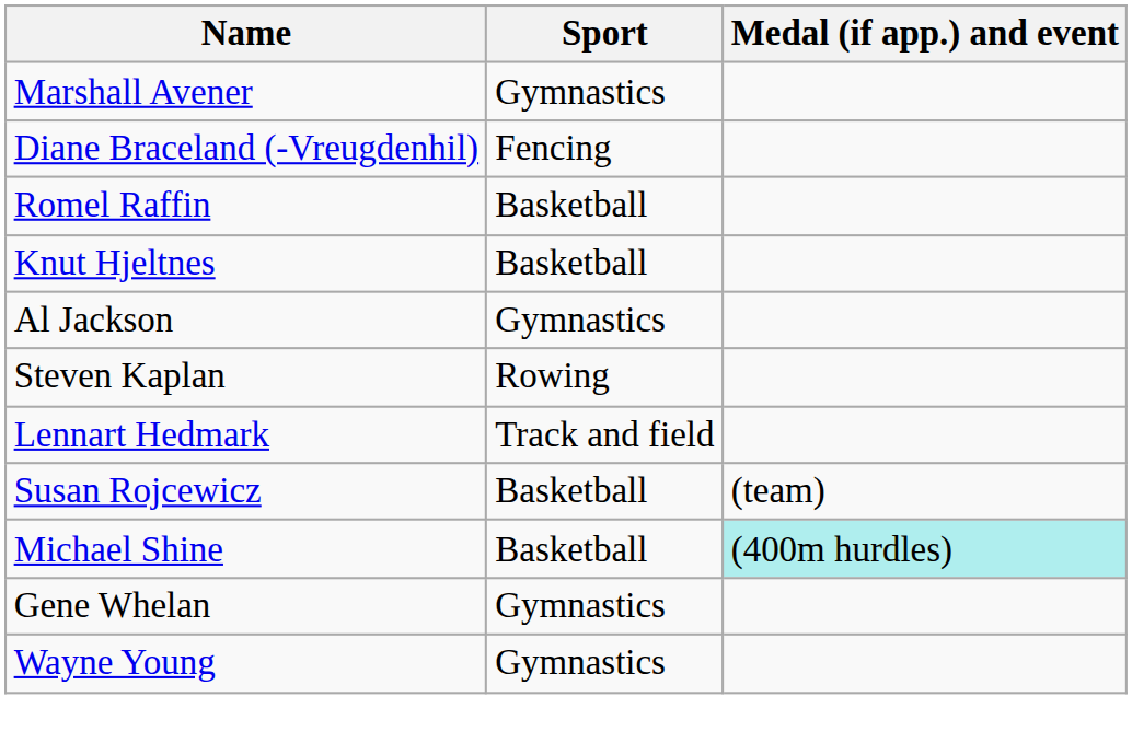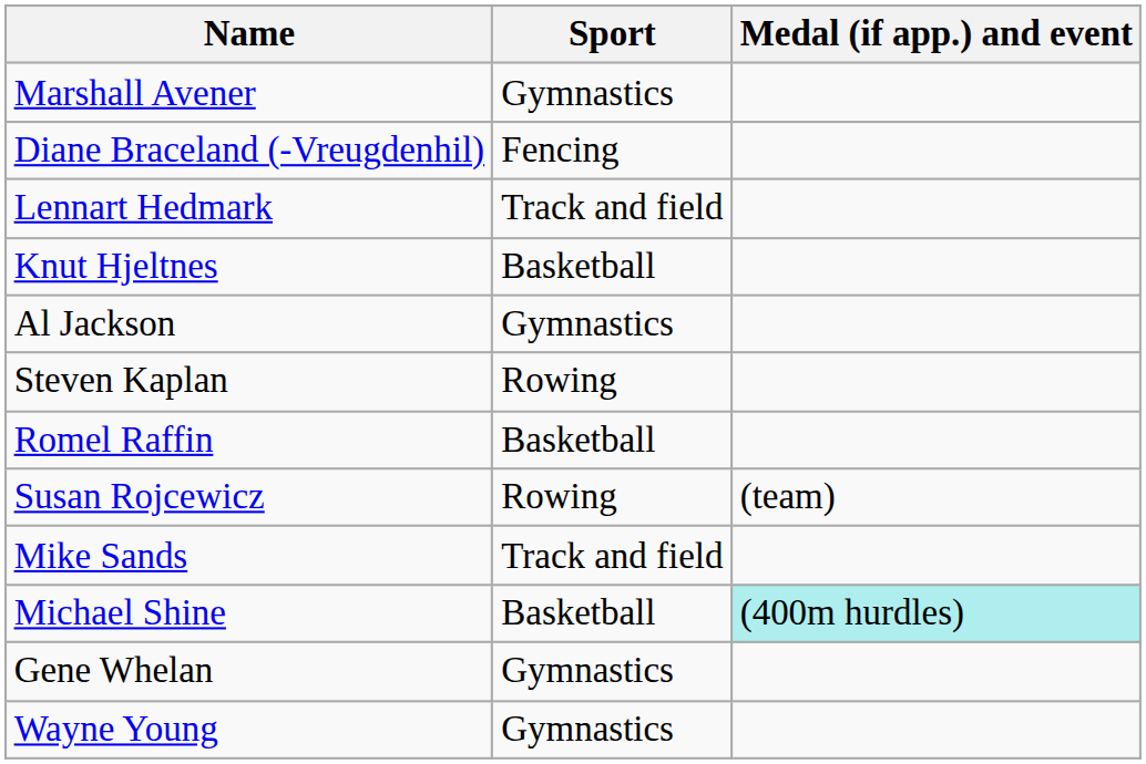rows swapped: Lennart Hedmark <-> Romel Raffin
Susan Rojcewicz | Sport: Basketball -> Rowing
+ row: Mike Sands | Track and field
